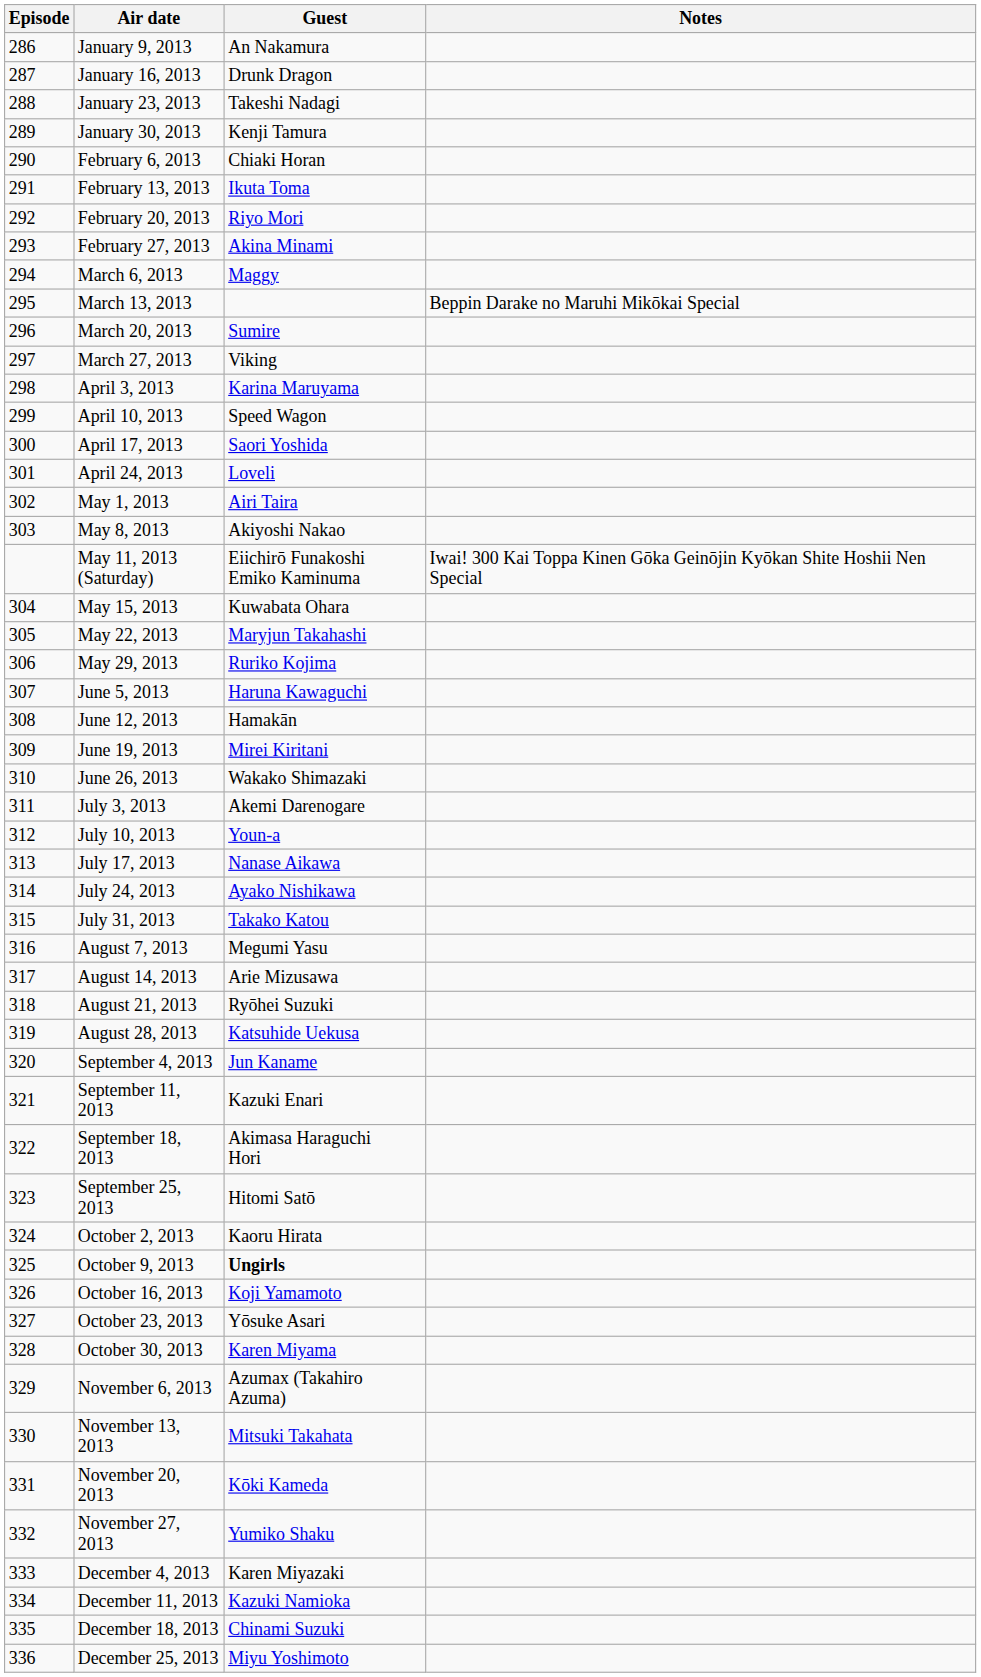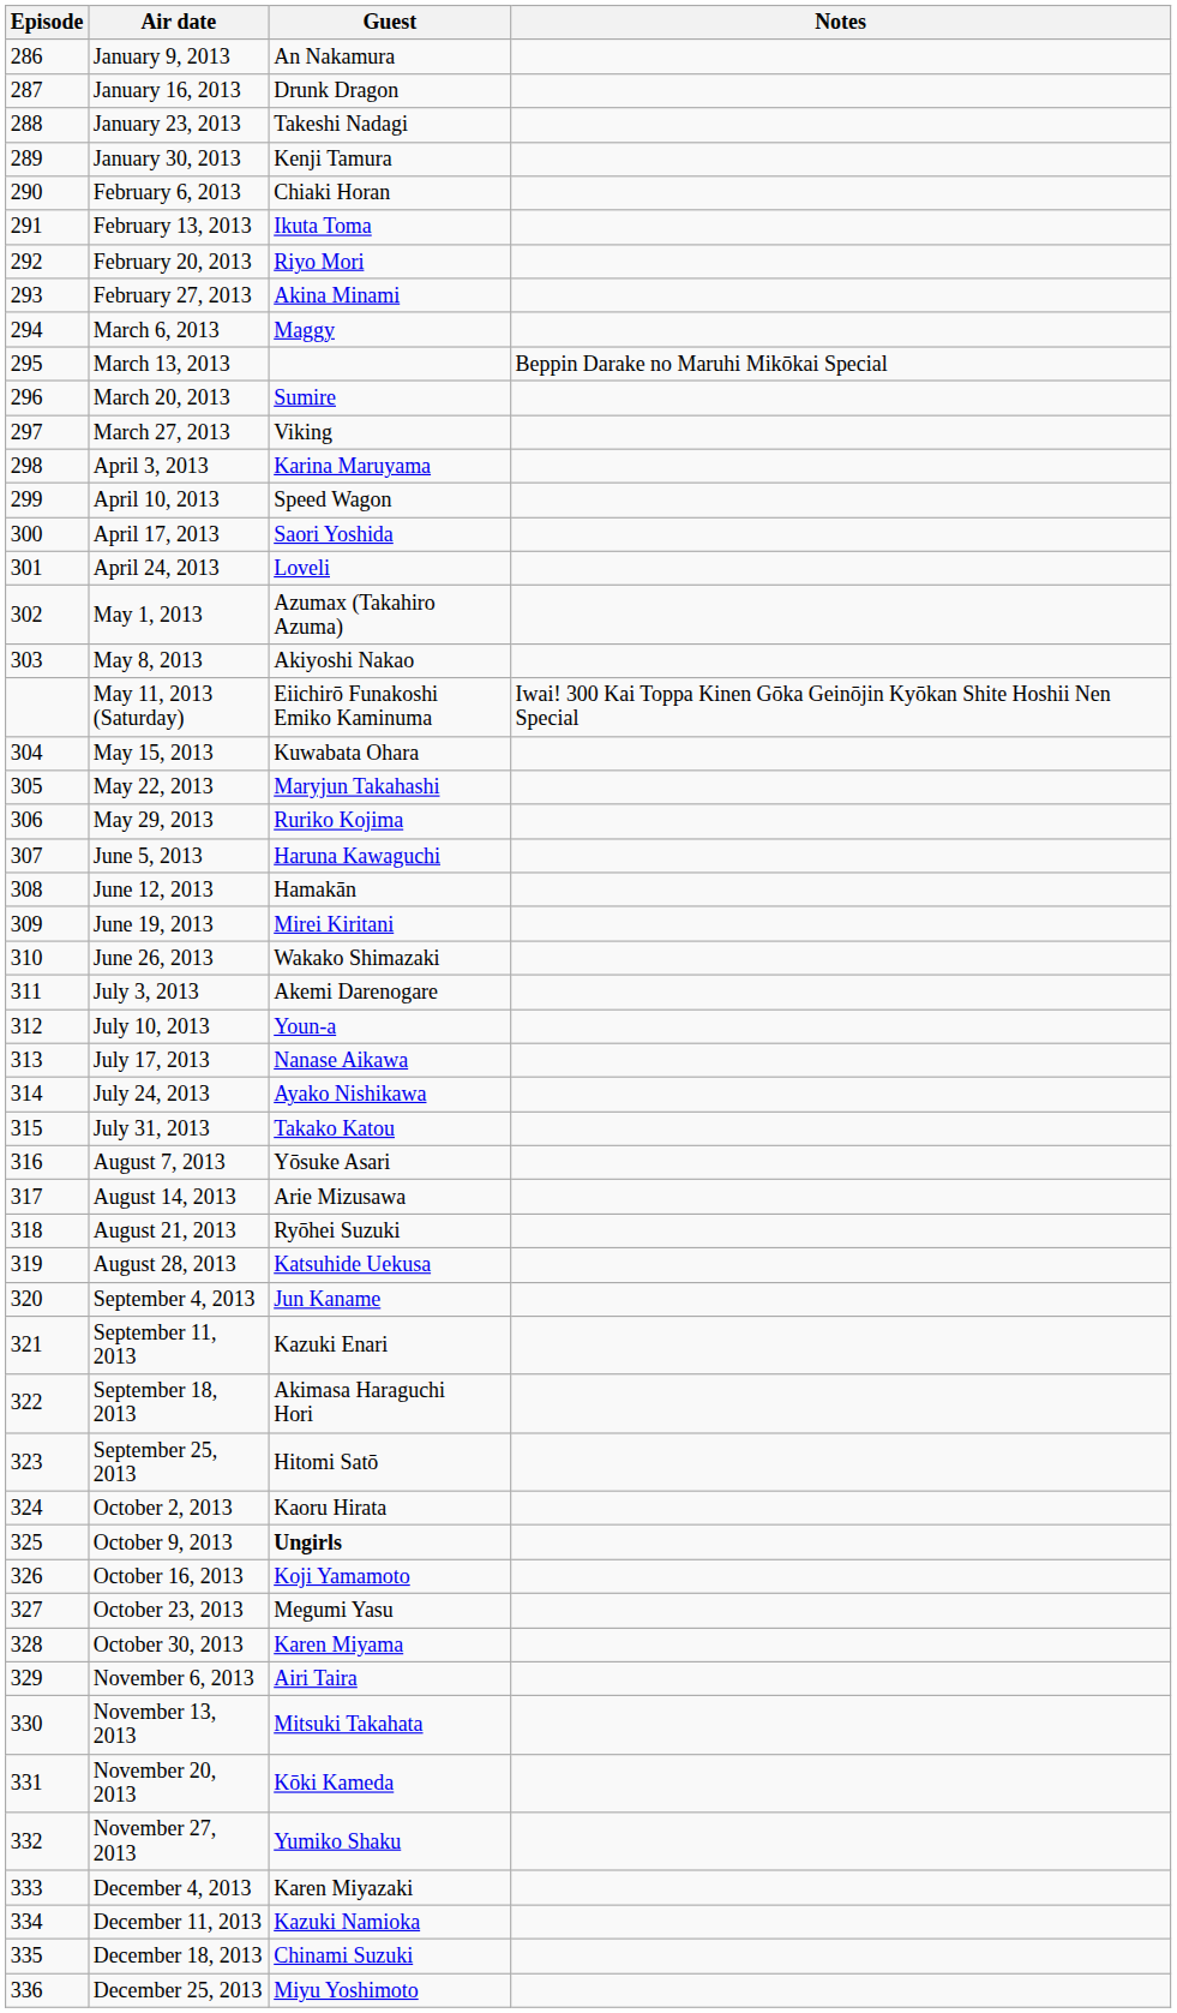May 1, 2013 | Guest: Airi Taira -> Azumax (Takahiro Azuma)
August 7, 2013 | Guest: Megumi Yasu -> Yōsuke Asari
October 23, 2013 | Guest: Yōsuke Asari -> Megumi Yasu
November 6, 2013 | Guest: Azumax (Takahiro Azuma) -> Airi Taira
